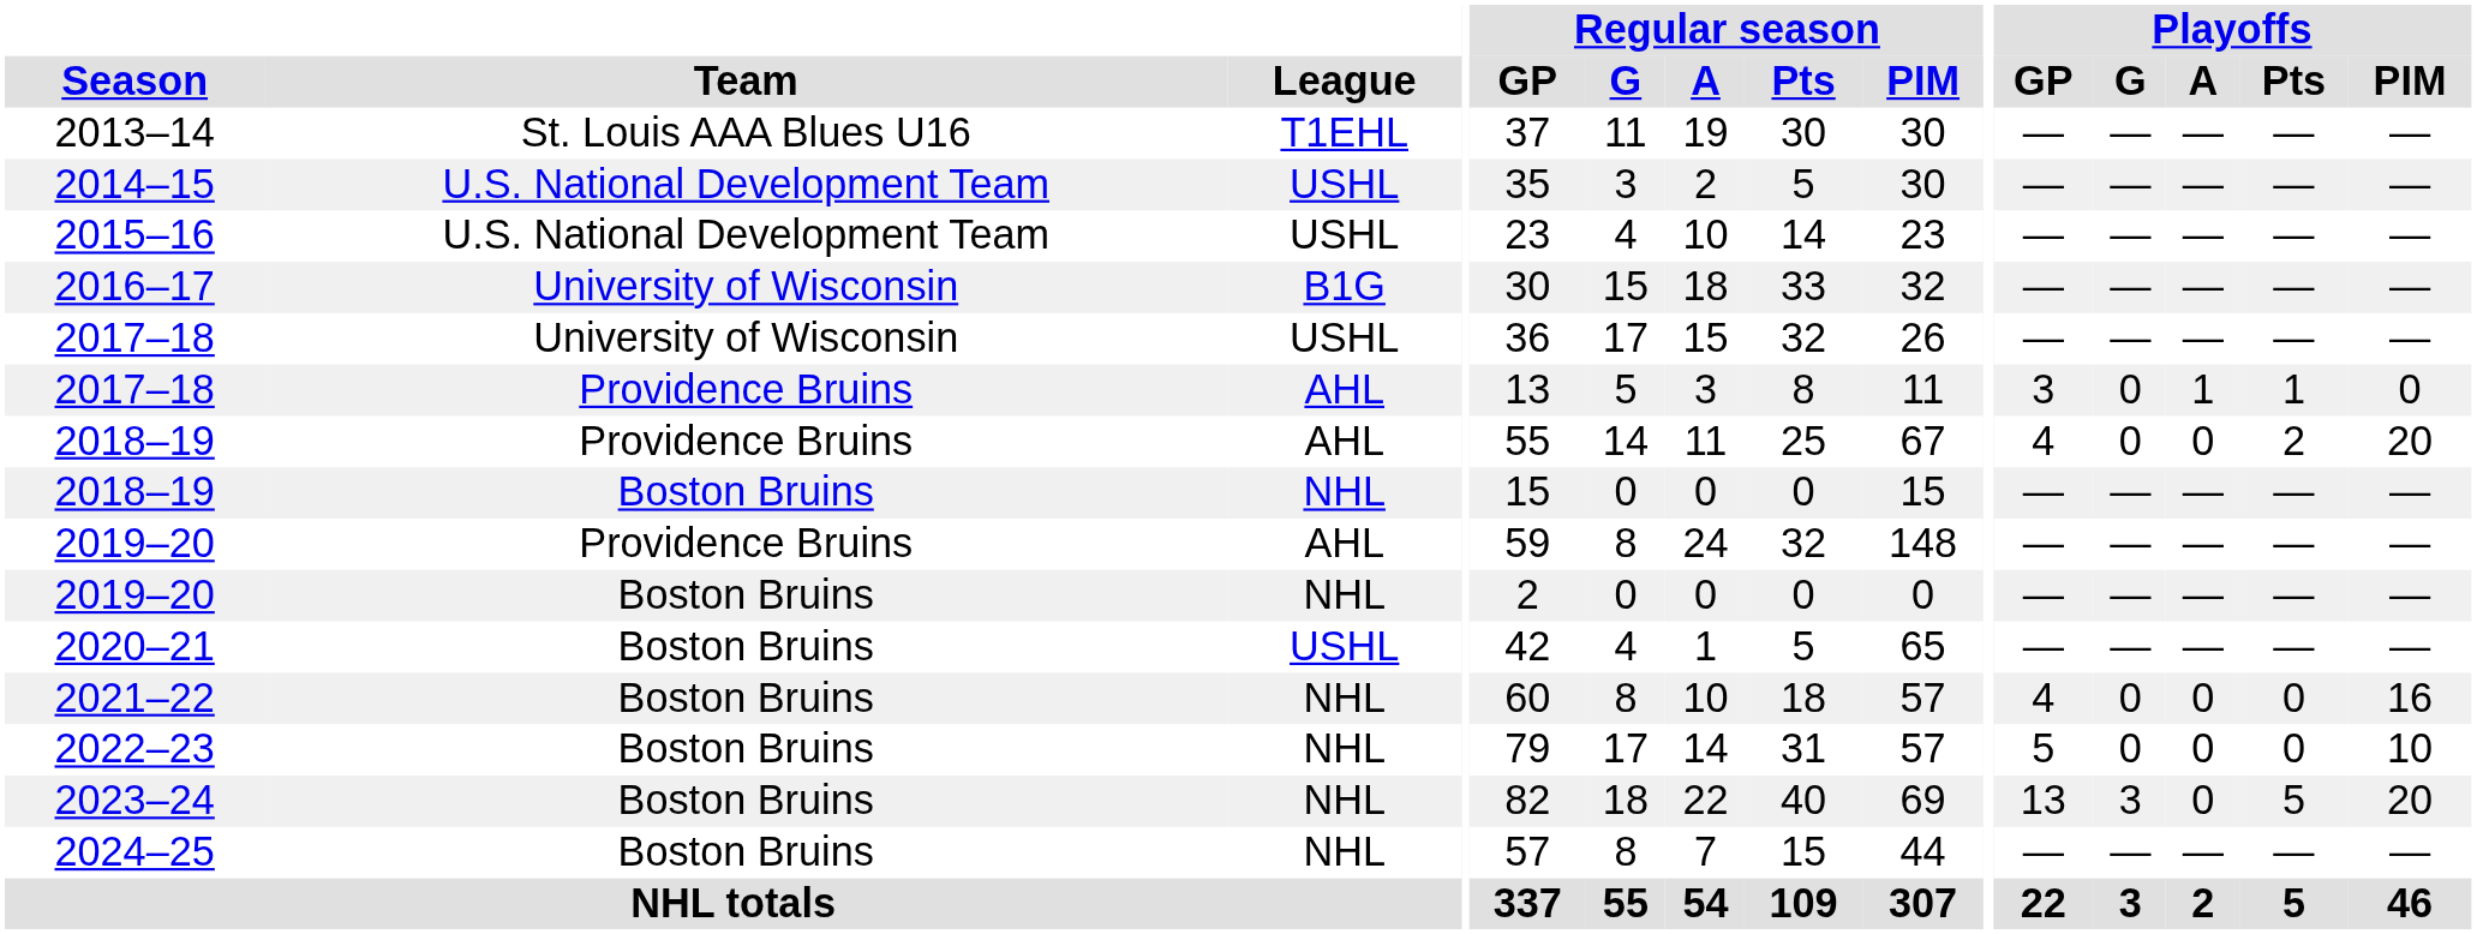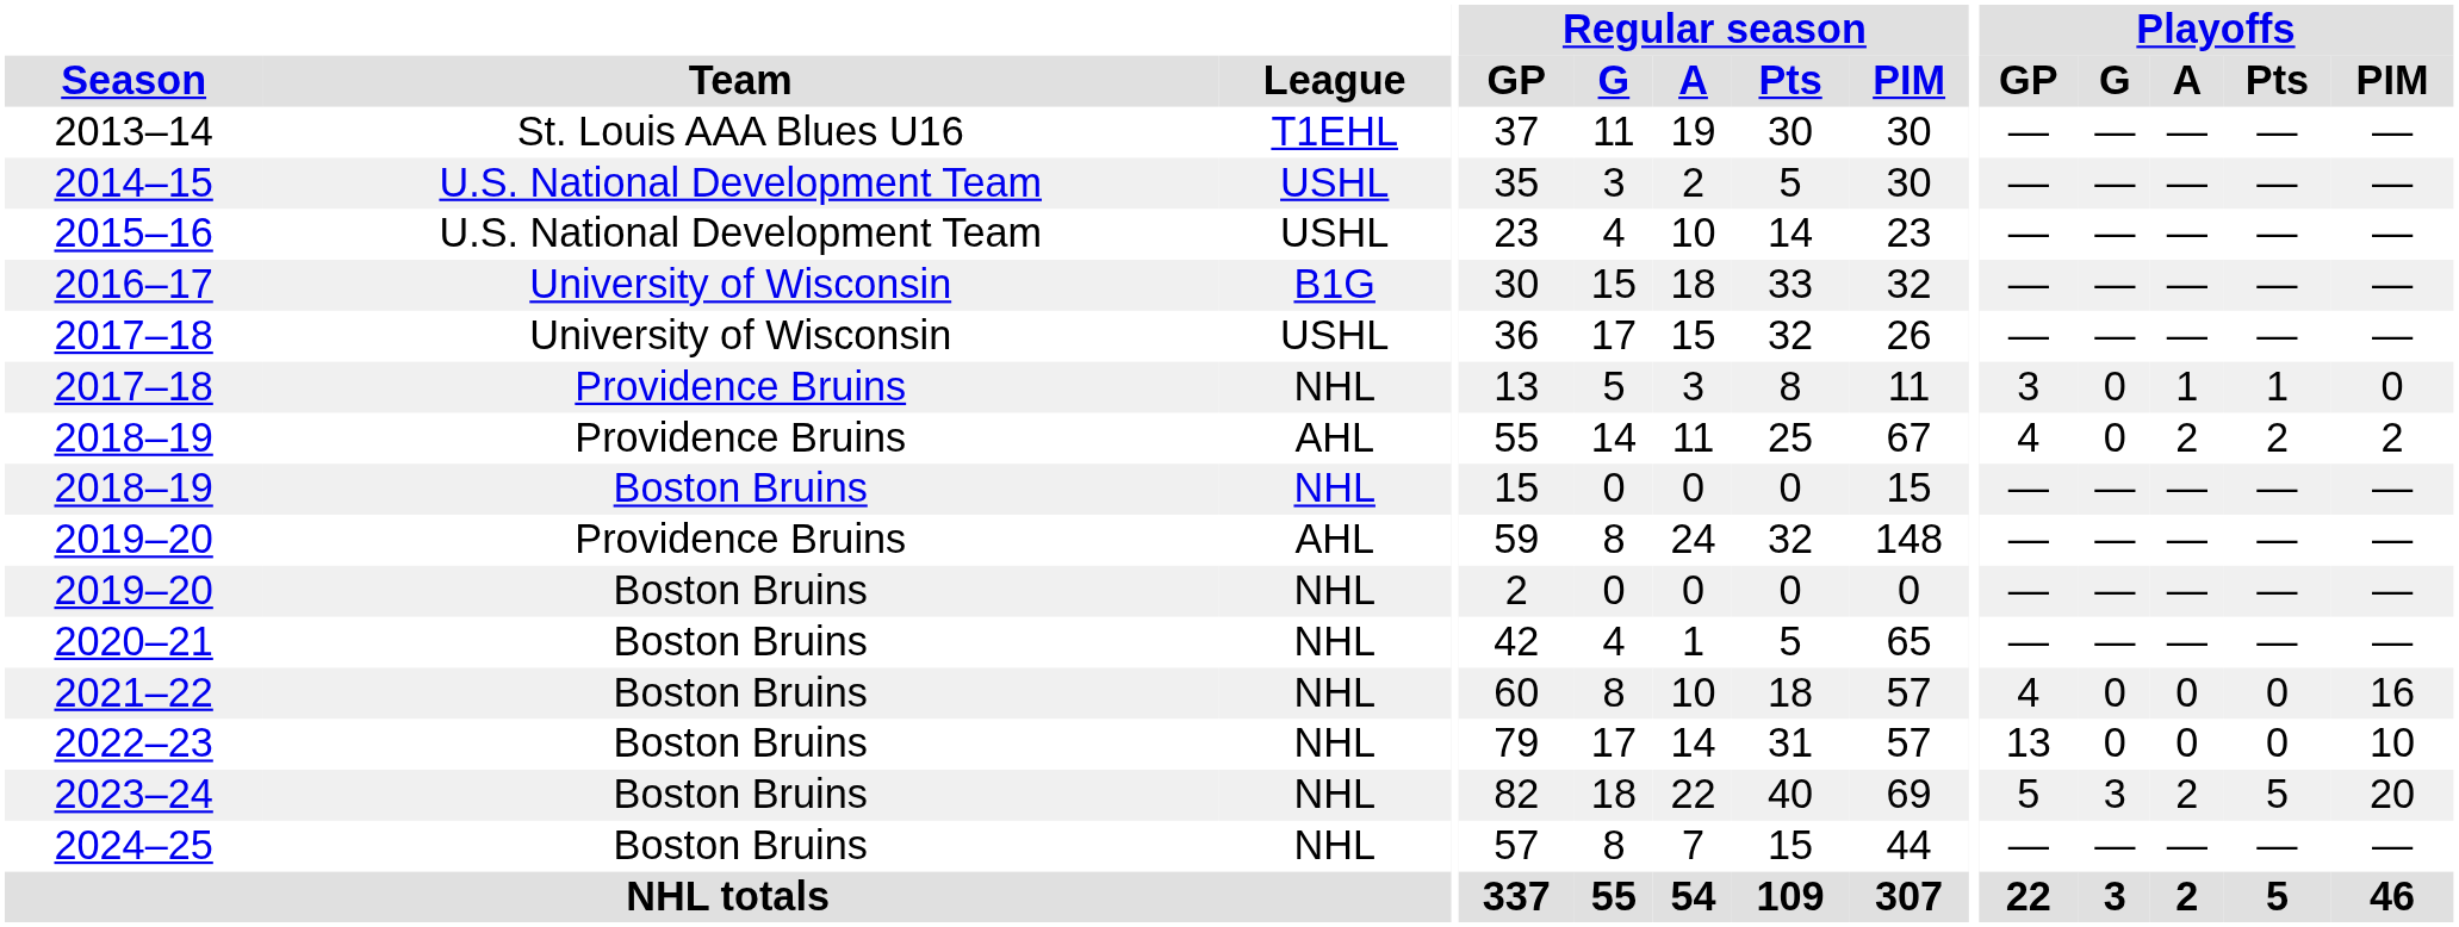2017–18 / Providence Bruins | League: AHL -> NHL
2018–19 / Providence Bruins | Playoffs / A: 0 -> 2
2018–19 / Providence Bruins | Playoffs / PIM: 20 -> 2
2020–21 | League: USHL -> NHL
2022–23 | Playoffs / GP: 5 -> 13
2023–24 | Playoffs / GP: 13 -> 5
2023–24 | Playoffs / A: 0 -> 2
